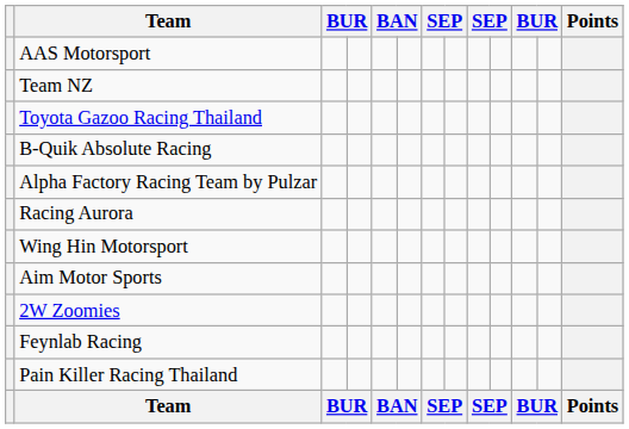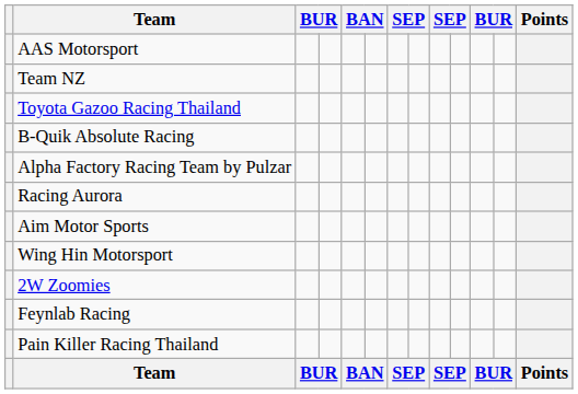rows swapped: Wing Hin Motorsport <-> Aim Motor Sports
